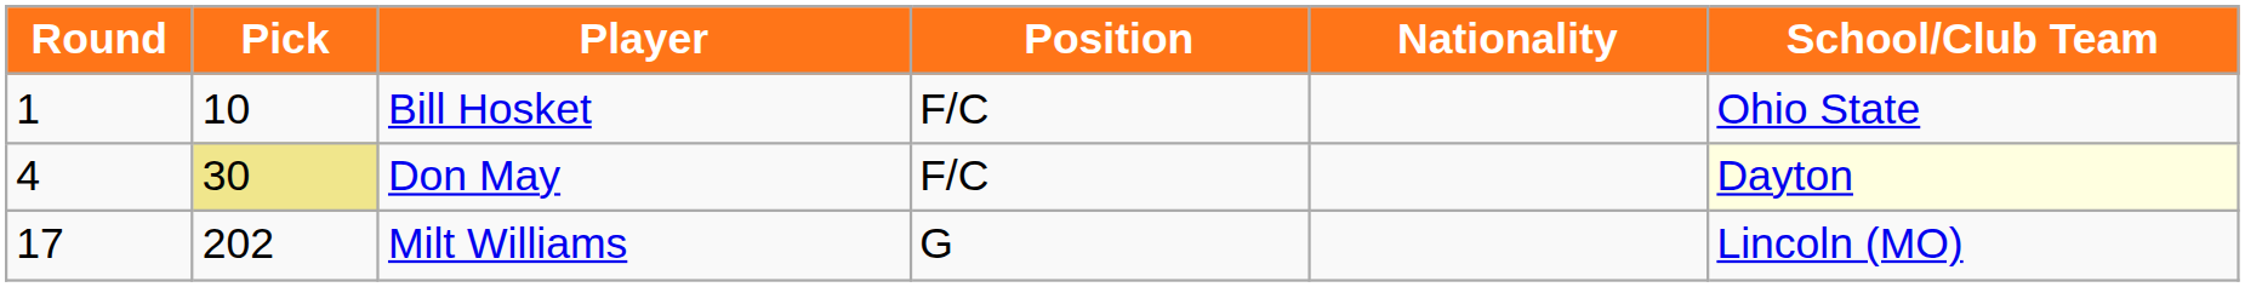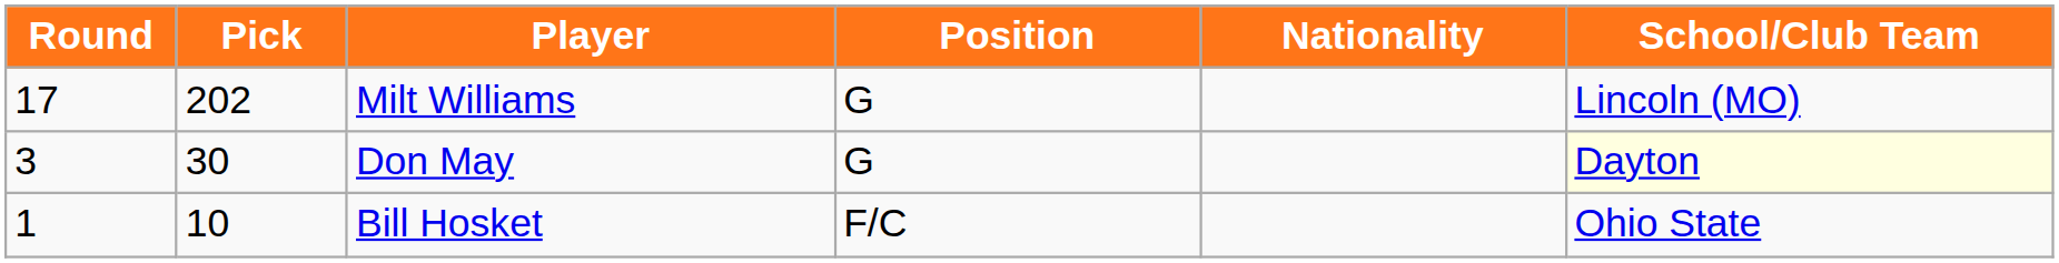rows swapped: Bill Hosket <-> Milt Williams
Don May | Round: 4 -> 3
Don May | Pick: khaki background -> no background
Don May | Position: F/C -> G
